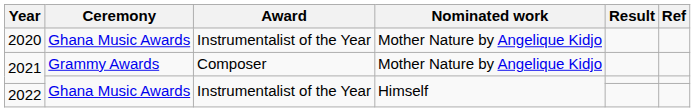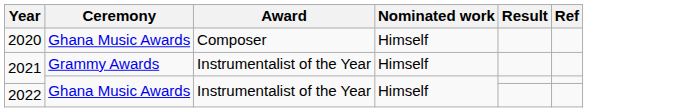2020 | Award: Instrumentalist of the Year -> Composer
2020 | Nominated work: Mother Nature by Angelique Kidjo -> Himself
2021 / Grammy Awards | Award: Composer -> Instrumentalist of the Year
2021 / Grammy Awards | Nominated work: Mother Nature by Angelique Kidjo -> Himself
